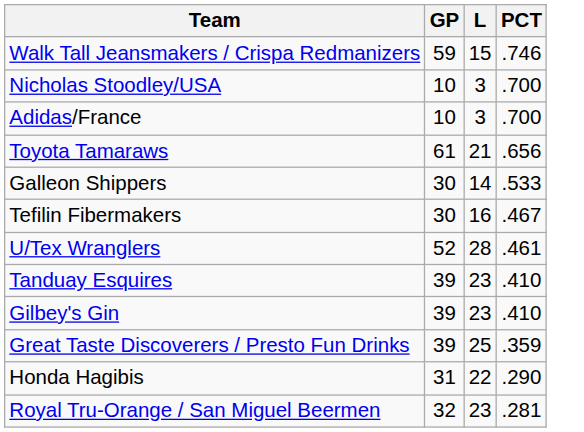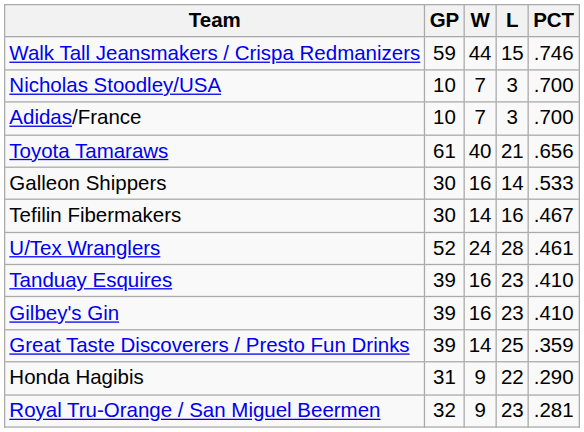+ column: W | 44 | 7 | 7 | 40 | 16 | 14 | 24 | 16 | 16 | 14 | 9 | 9
